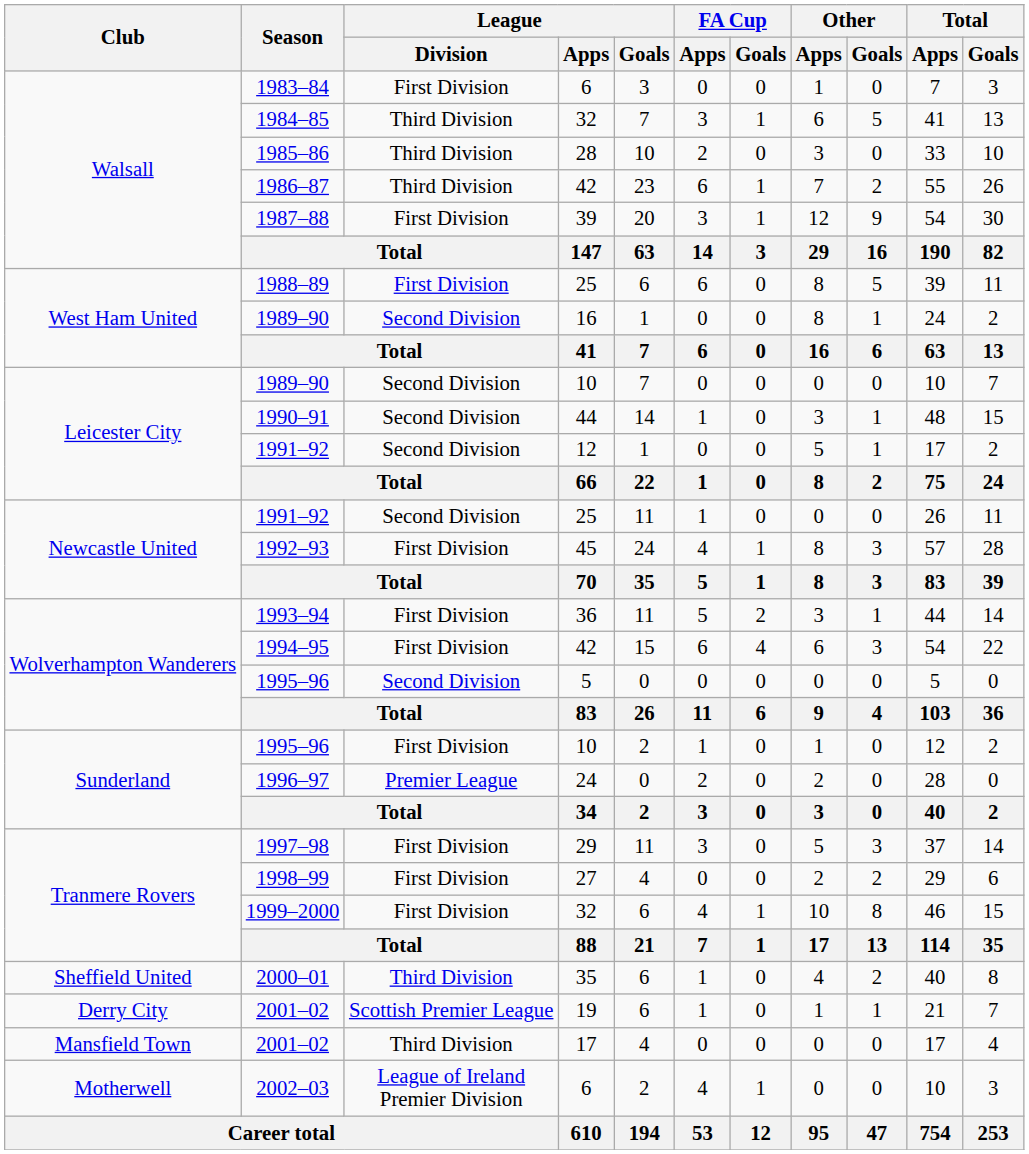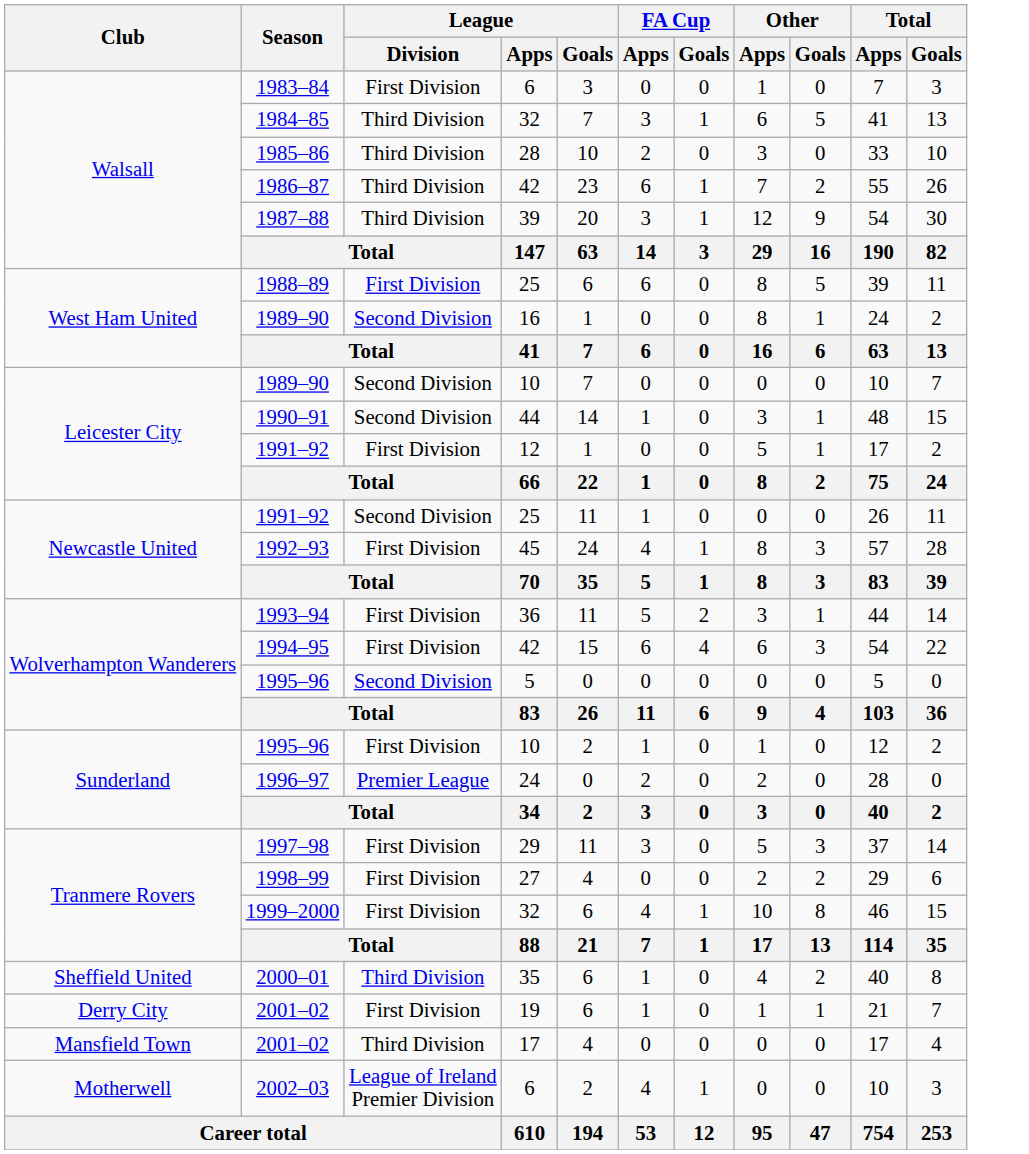1987–88 | League / Division: First Division -> Third Division
1991–92 / 12 | League / Division: Second Division -> First Division
2001–02 / 19 | League / Division: Scottish Premier League -> First Division
